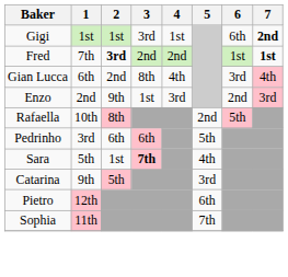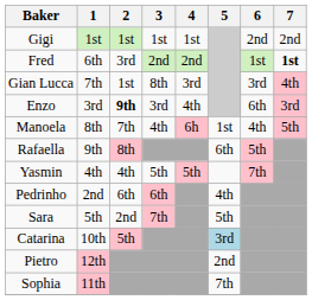Gigi | 3: 3rd -> 1st
Gigi | 6: 6th -> 2nd
Gigi | 7: bold -> normal
Fred | 1: 7th -> 6th
Fred | 2: bold -> normal
Gian Lucca | 1: 6th -> 7th
Gian Lucca | 2: 2nd -> 1st
Gian Lucca | 4: 4th -> 3rd
Enzo | 1: 2nd -> 3rd
Enzo | 2: normal -> bold
Enzo | 3: 1st -> 3rd
Enzo | 4: 3rd -> 4th
Enzo | 6: 2nd -> 6th
+ row: Manoela | 8th | 7th | 4th | 6h | 1st | 4th | 5th
Rafaella | 1: 10th -> 9th
Rafaella | 5: 2nd -> 6th
+ row: Yasmin | 4th | 4th | 5th | 5th | 7th
Pedrinho | 1: 3rd -> 2nd
Pedrinho | 5: 5th -> 4th
Sara | 2: 1st -> 2nd
Sara | 3: bold -> normal
Sara | 5: 4th -> 5th
Catarina | 1: 9th -> 10th
Catarina | 5: no background -> lightblue background
Pietro | 5: 6th -> 2nd
